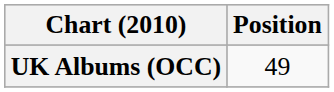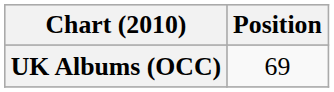UK Albums (OCC) | Position: 49 -> 69
